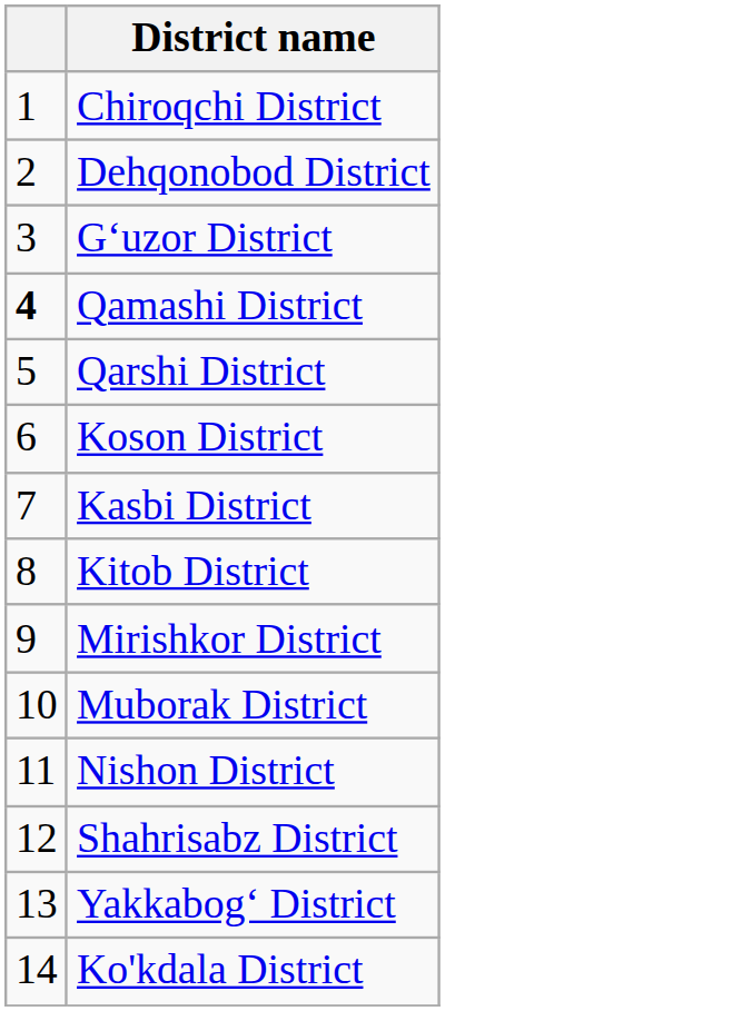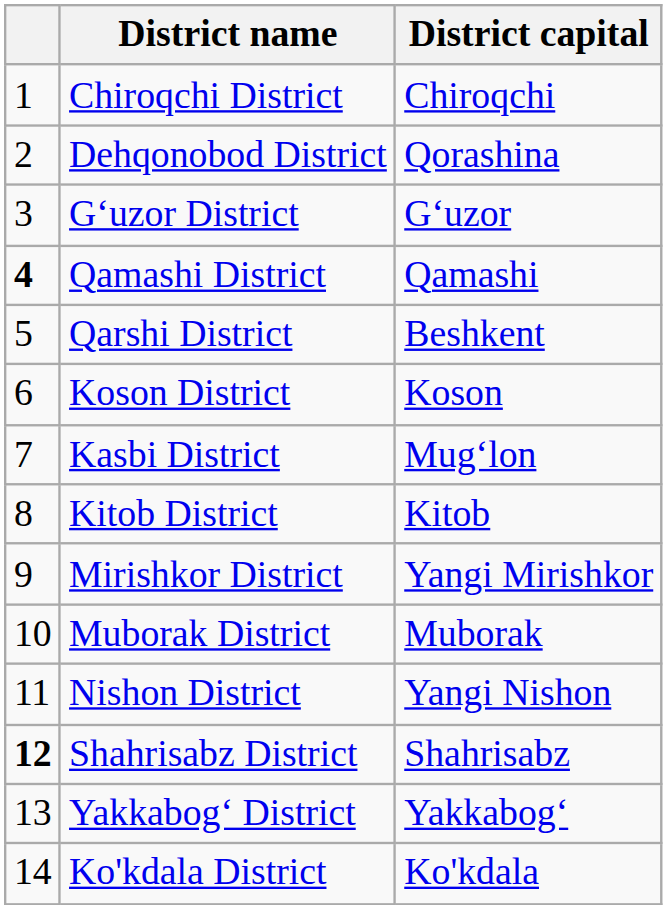+ column: District capital | Chiroqchi | Qorashina | Gʻuzor | Qamashi | Beshkent | Koson | Mugʻlon | Kitob | Yangi Mirishkor | Muborak | Yangi Nishon | Shahrisabz | Yakkabogʻ | Ko'kdala
Shahrisabz District | column 1: normal -> bold
